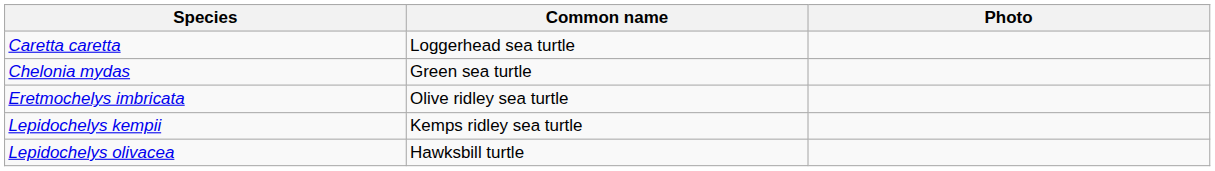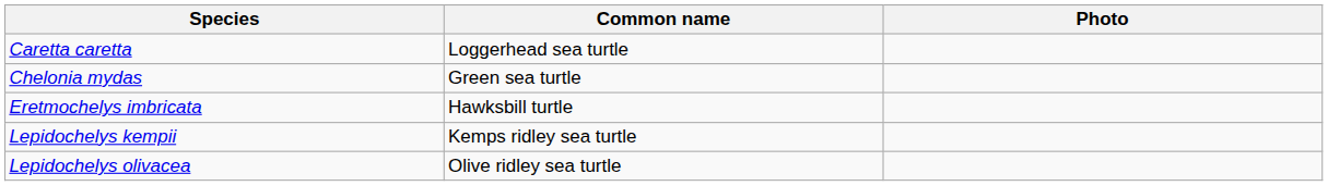Eretmochelys imbricata | Common name: Olive ridley sea turtle -> Hawksbill turtle
Lepidochelys olivacea | Common name: Hawksbill turtle -> Olive ridley sea turtle
